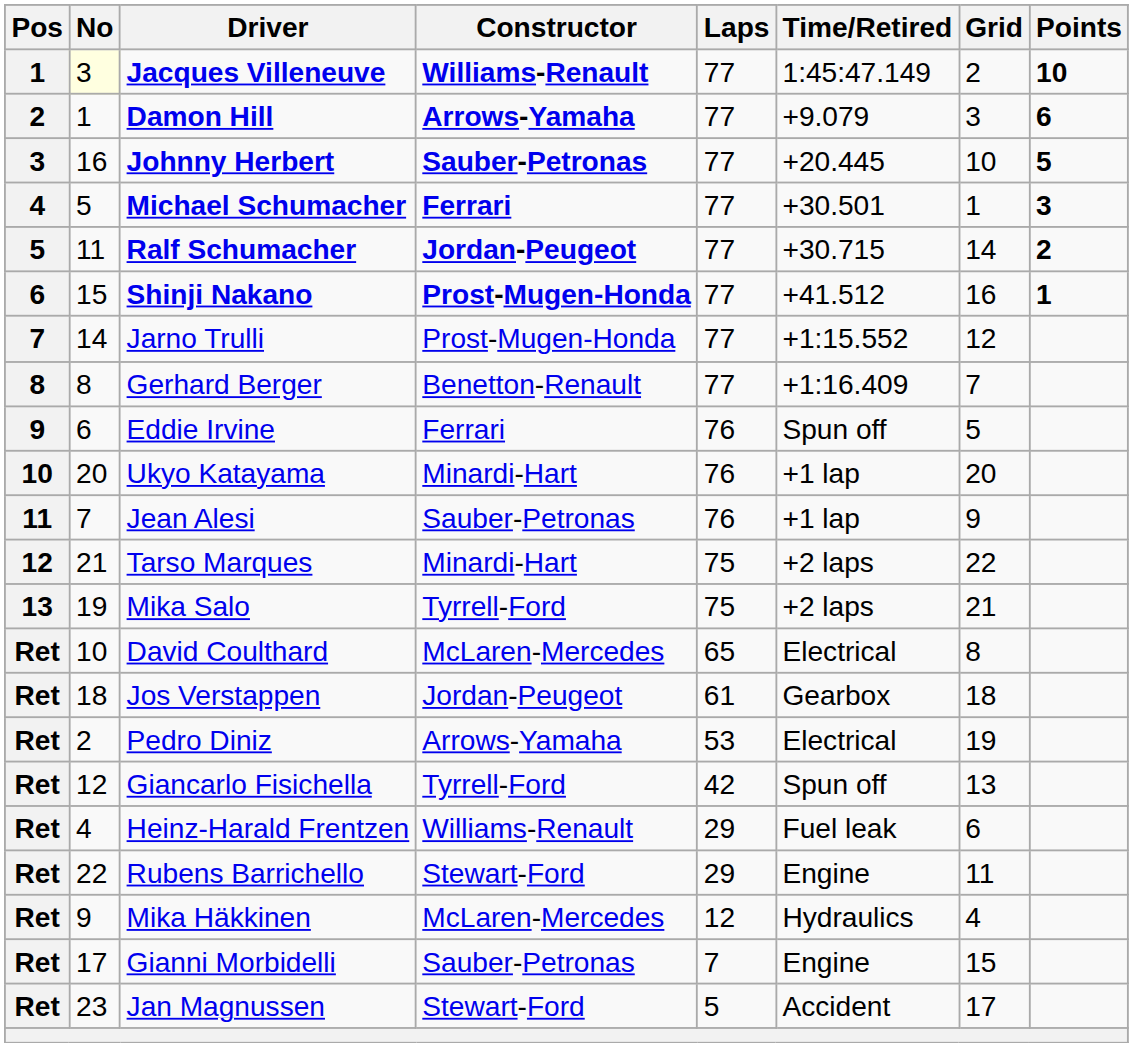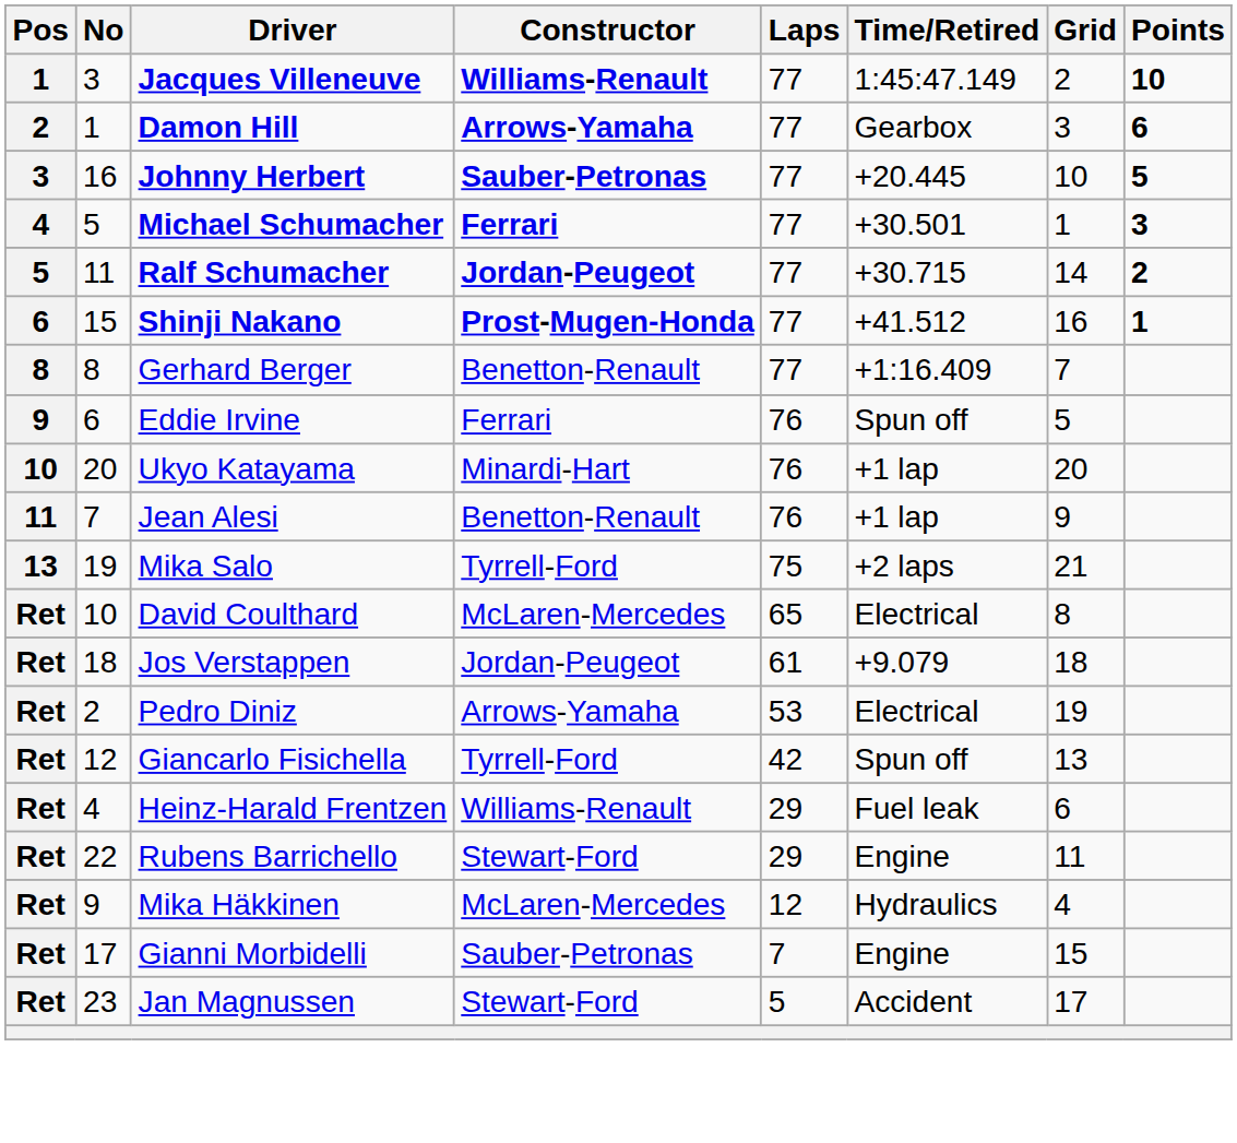Jacques Villeneuve | No: lightyellow background -> no background
Damon Hill | Time/Retired: +9.079 -> Gearbox
- row: 7 | 14 | Jarno Trulli | Prost-Mugen-Honda | 77 | +1:15.552 | 12
Jean Alesi | Constructor: Sauber-Petronas -> Benetton-Renault
- row: 12 | 21 | Tarso Marques | Minardi-Hart | 75 | +2 laps | 22
Jos Verstappen | Time/Retired: Gearbox -> +9.079
